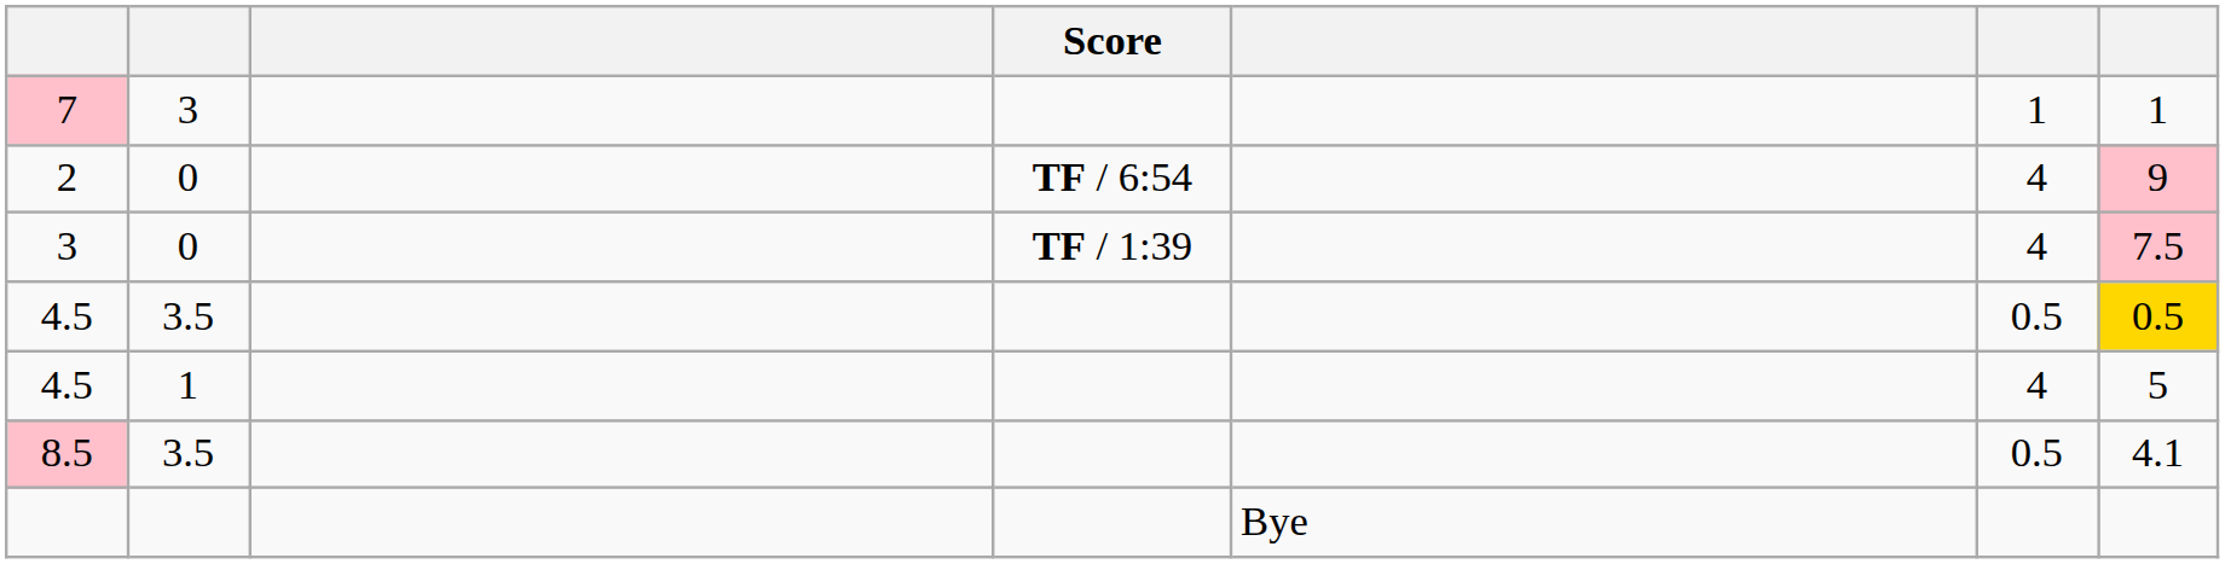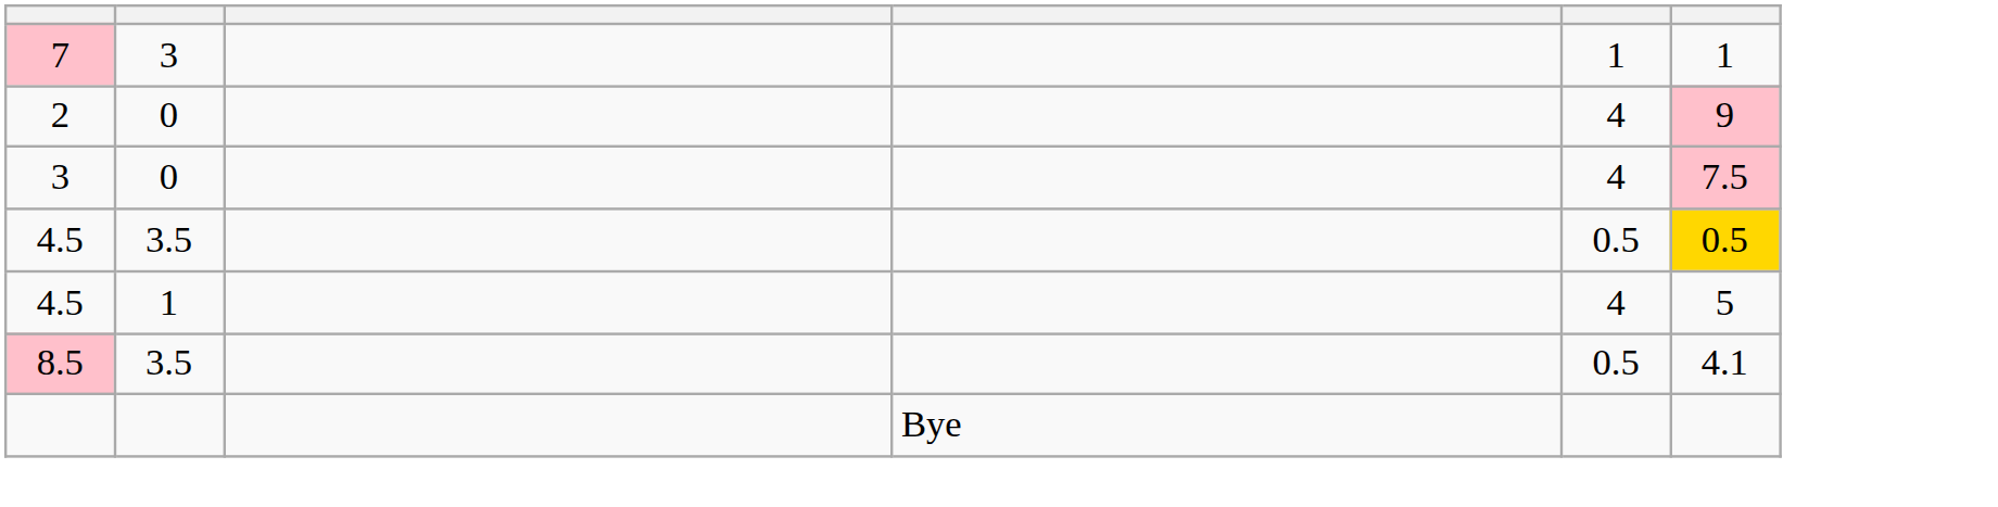- column: Score | TF / 6:54 | TF / 1:39
